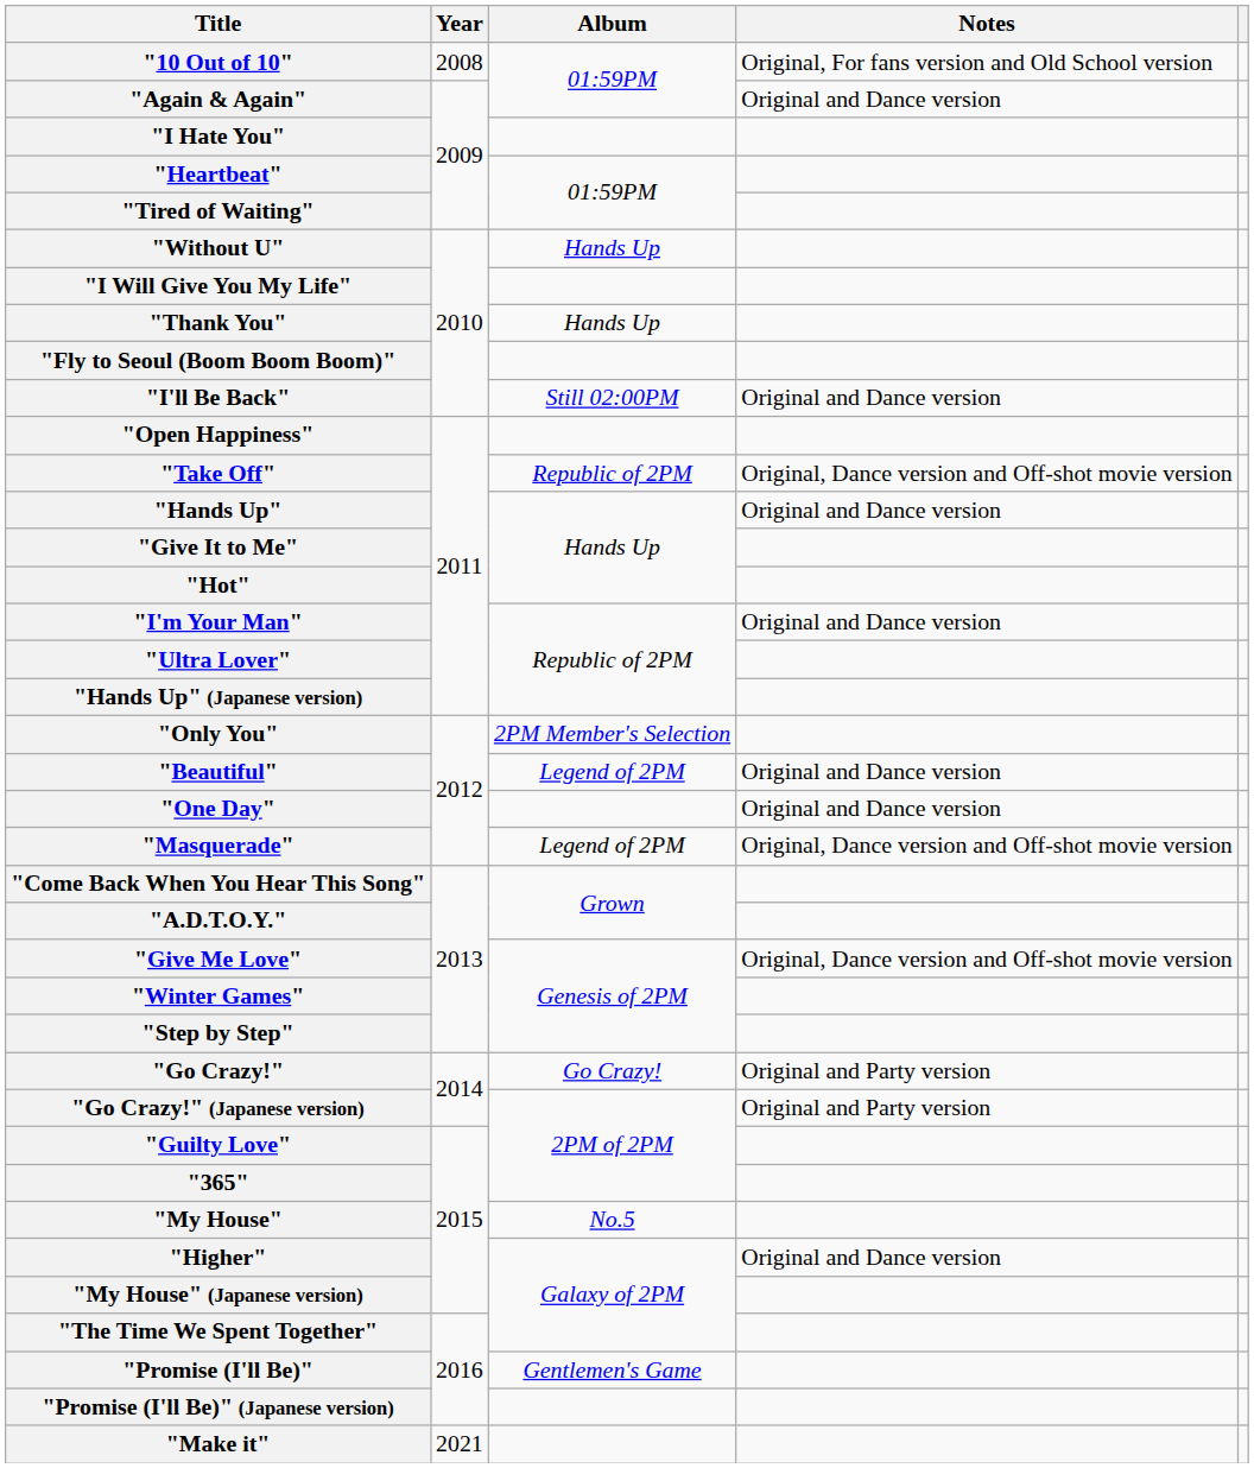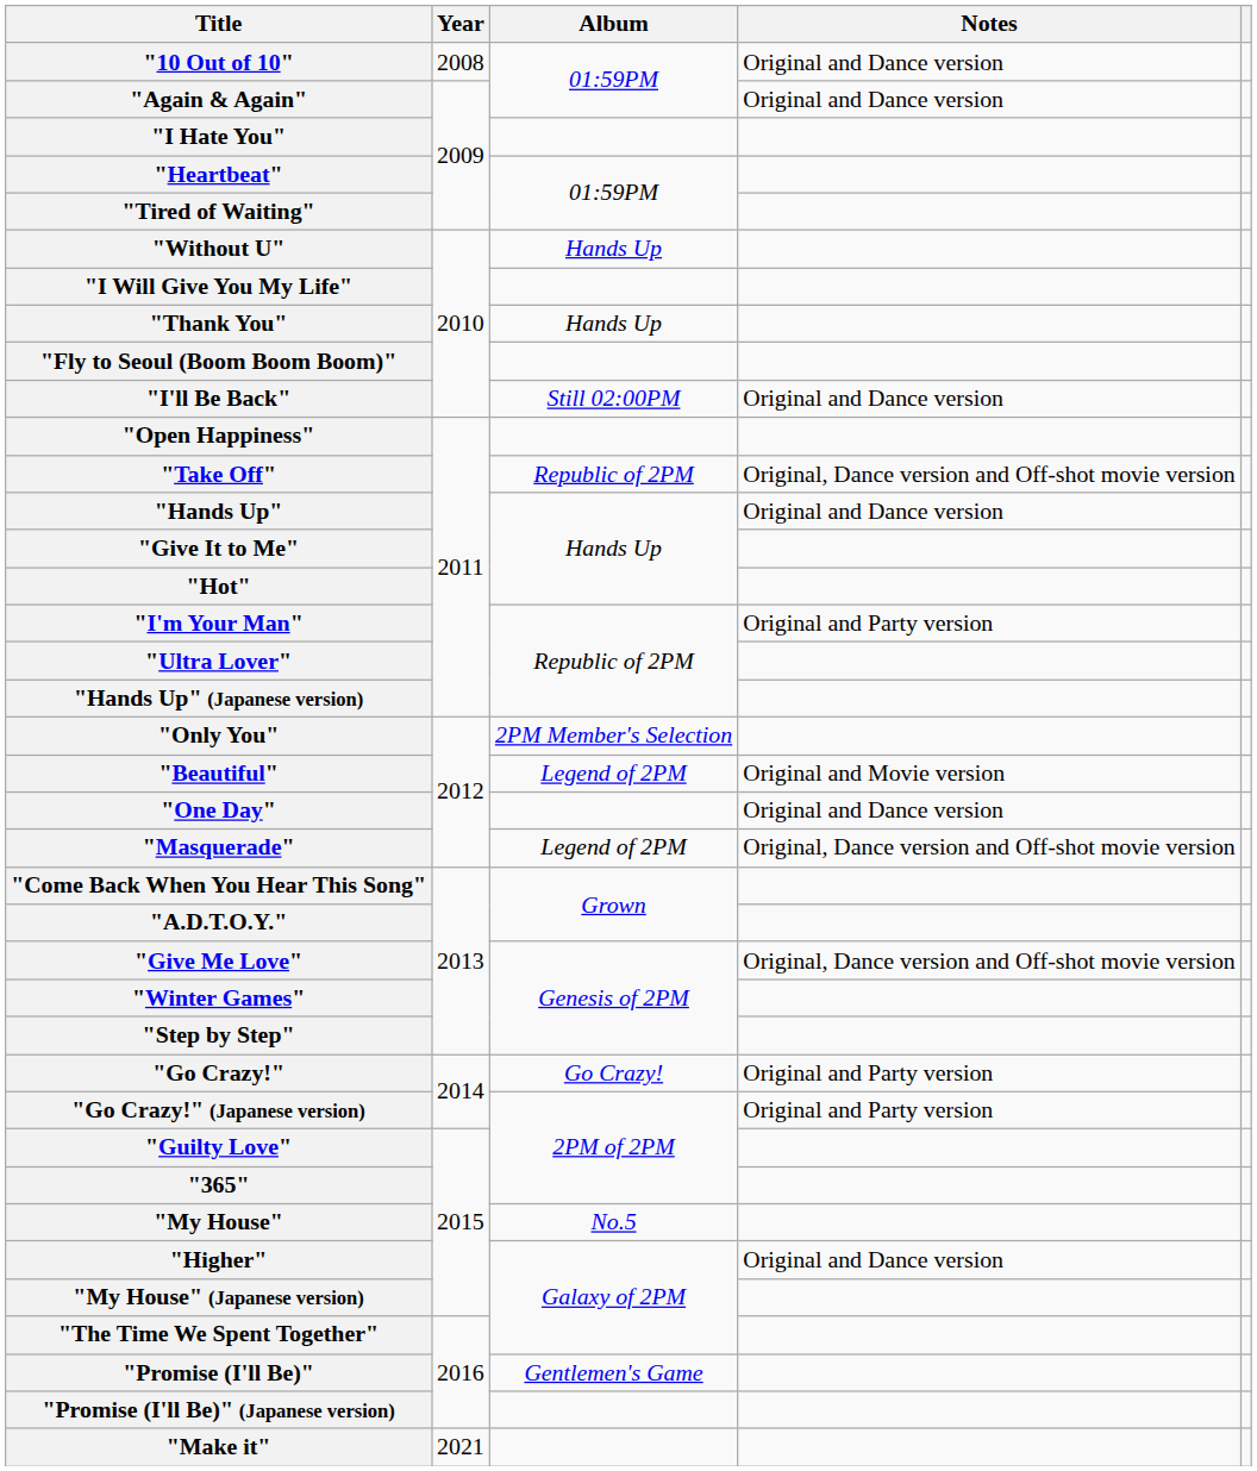"10 Out of 10" | Notes: Original, For fans version and Old School version -> Original and Dance version
"I'm Your Man" | Notes: Original and Dance version -> Original and Party version
"Beautiful" | Notes: Original and Dance version -> Original and Movie version
